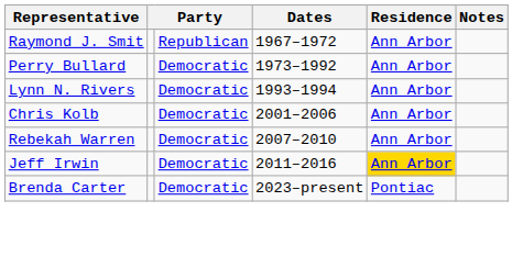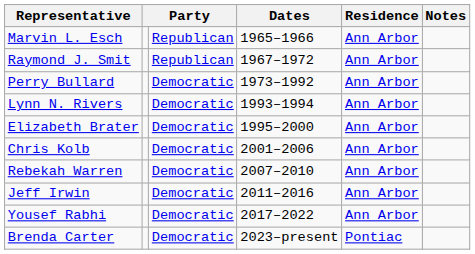+ row: Marvin L. Esch | Republican | 1965–1966 | Ann Arbor
+ row: Elizabeth Brater | Democratic | 1995–2000 | Ann Arbor
Jeff Irwin | Residence: gold background -> no background
+ row: Yousef Rabhi | Democratic | 2017–2022 | Ann Arbor
